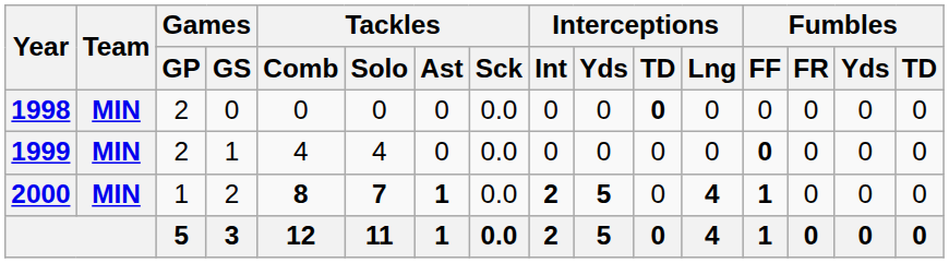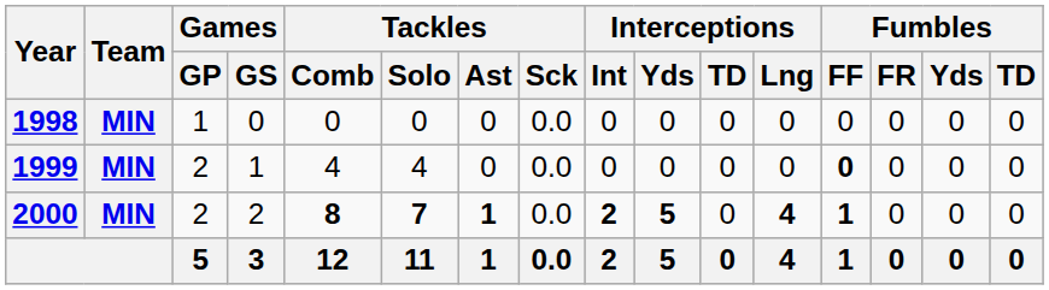1998 | Games / GP: 2 -> 1
1998 | Interceptions / TD: bold -> normal
2000 | Games / GP: 1 -> 2
